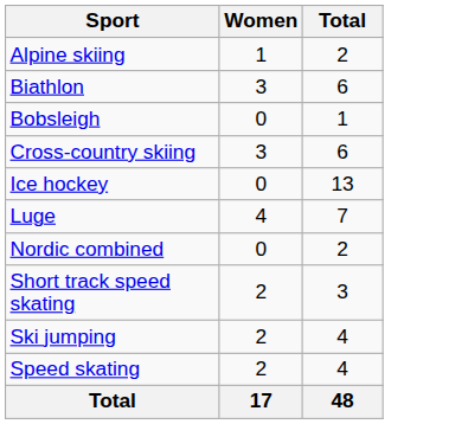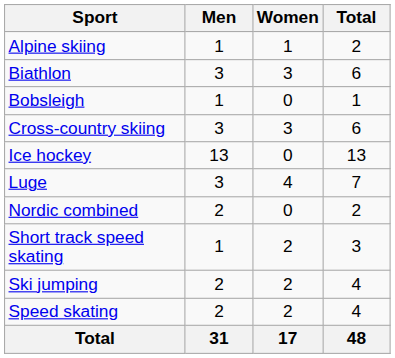+ column: Men | 1 | 3 | 1 | 3 | 13 | 3 | 2 | 1 | 2 | 2 | 31
